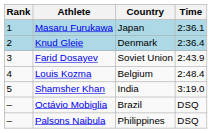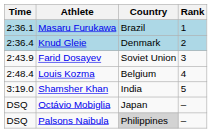columns swapped: Rank <-> Time
Masaru Furukawa | Country: Japan -> Brazil
Octávio Mobiglia | Country: Brazil -> Japan
Palsons Naibula | Country: no background -> lightgrey background
